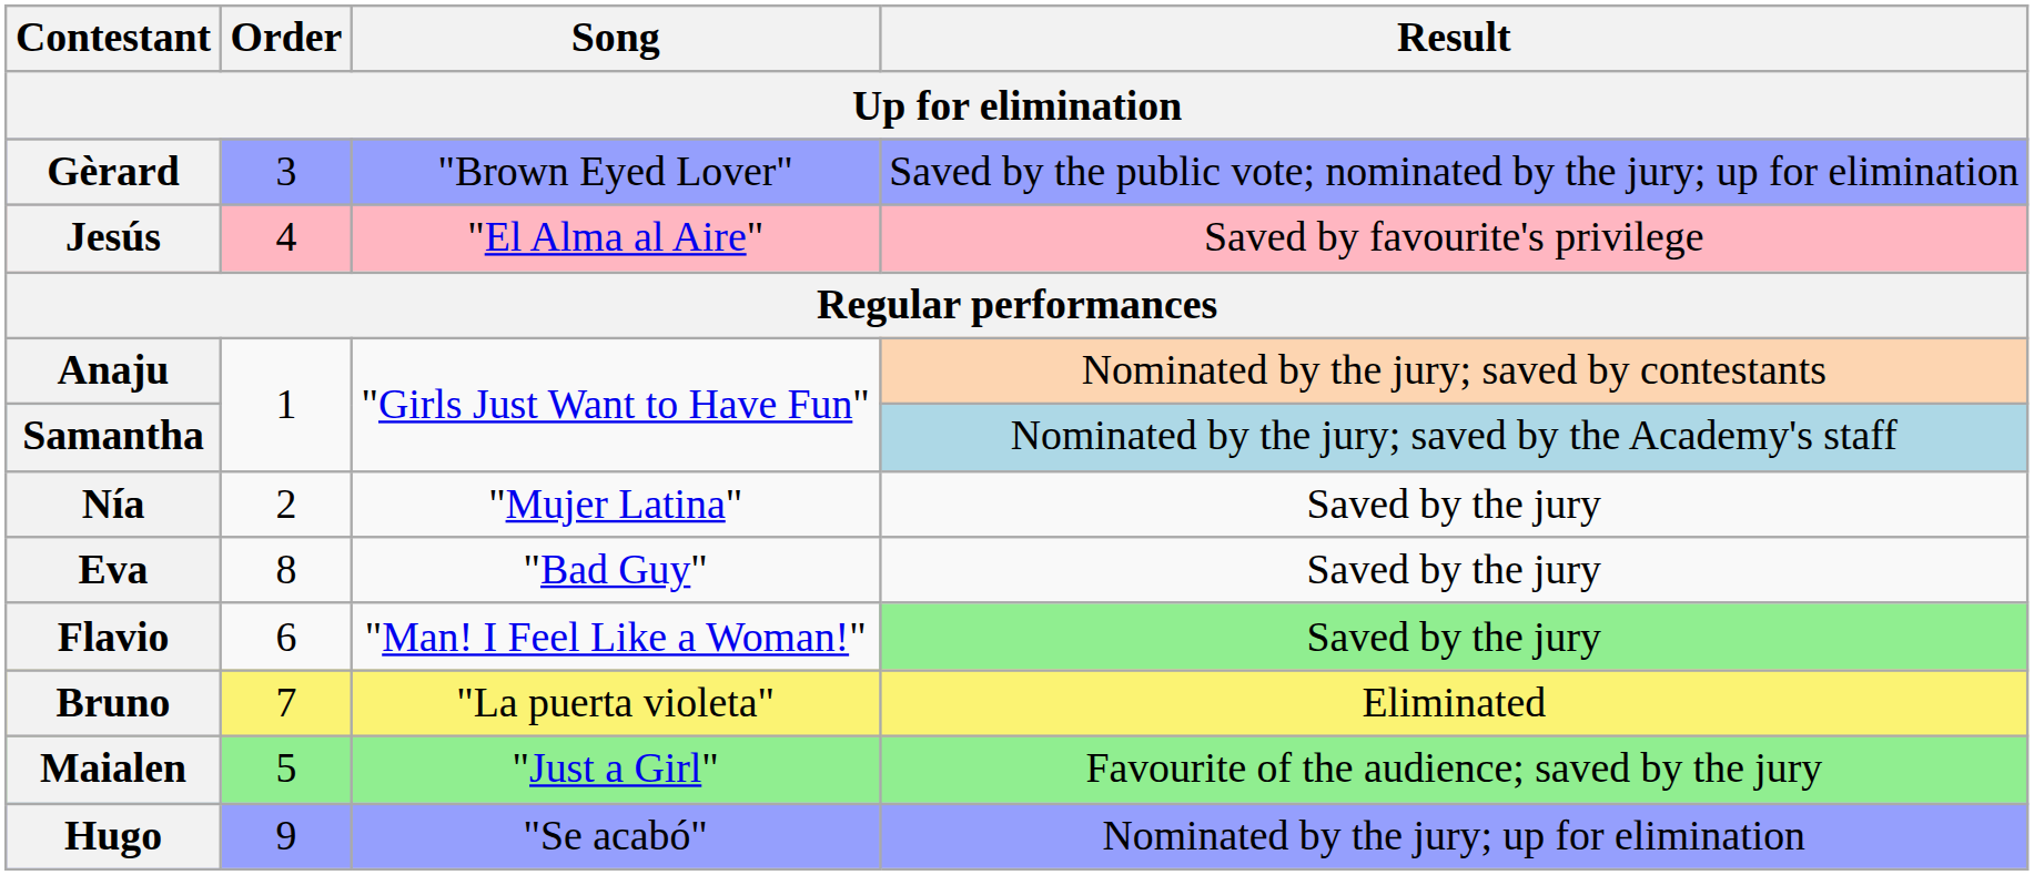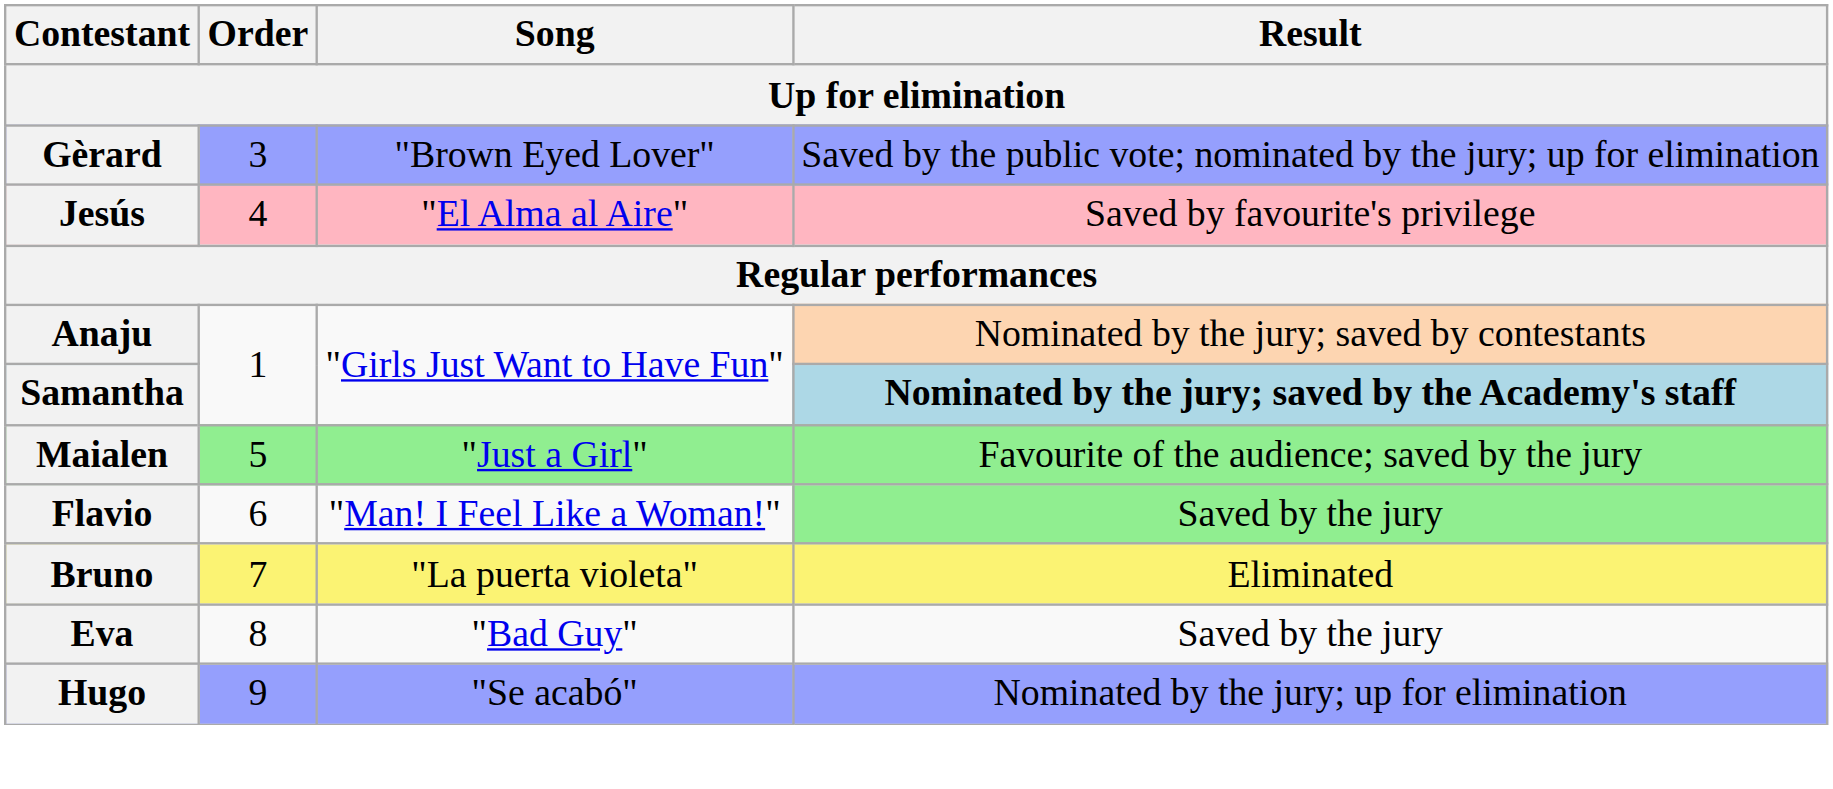Samantha | Result: normal -> bold
- row: Nía | 2 | "Mujer Latina" | Saved by the jury
rows swapped: Maialen <-> Eva
